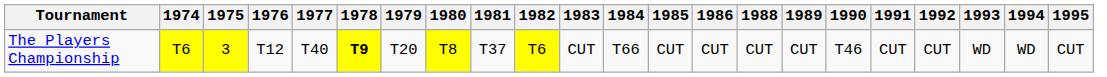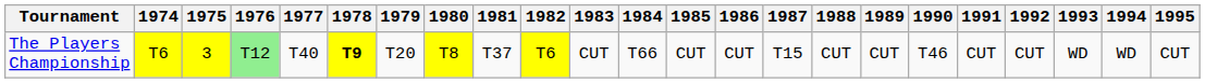+ column: 1987 | T15
The Players Championship | 1976: no background -> lightgreen background
